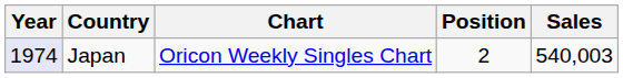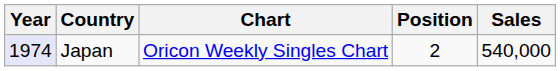Japan | Sales: 540,003 -> 540,000
